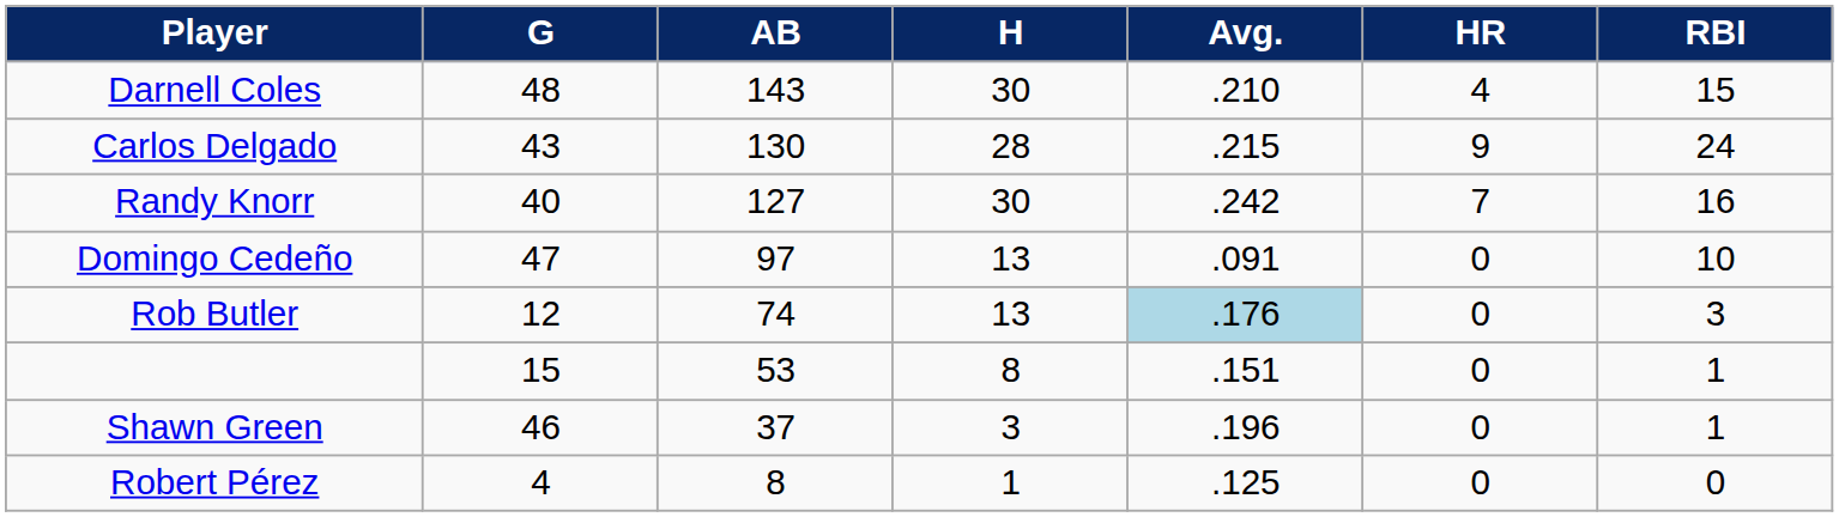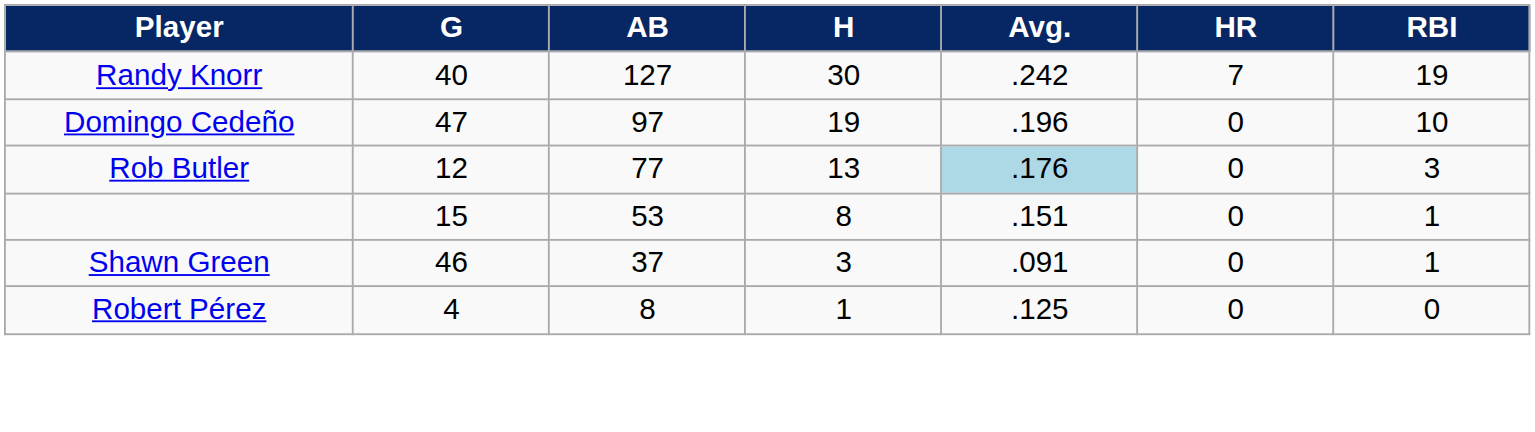- row: Darnell Coles | 48 | 143 | 30 | .210 | 4 | 15
- row: Carlos Delgado | 43 | 130 | 28 | .215 | 9 | 24
Randy Knorr | RBI: 16 -> 19
Domingo Cedeño | H: 13 -> 19
Domingo Cedeño | Avg.: .091 -> .196
Rob Butler | AB: 74 -> 77
Shawn Green | Avg.: .196 -> .091
